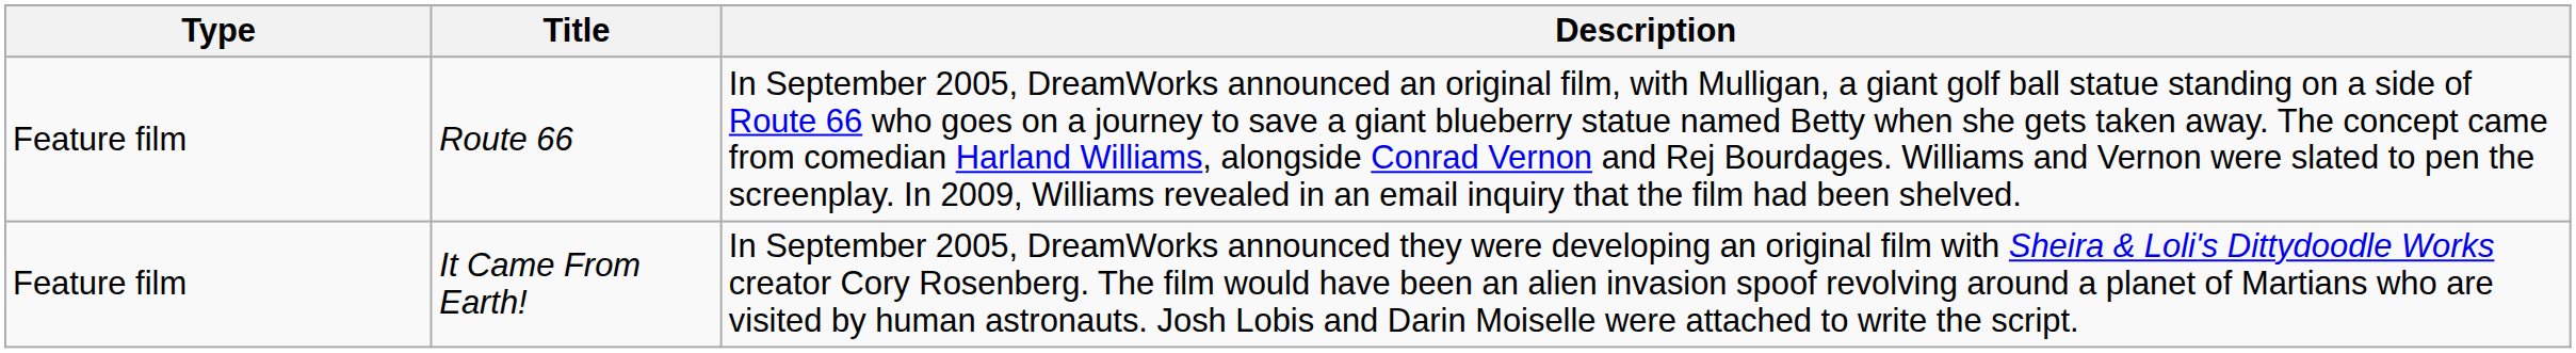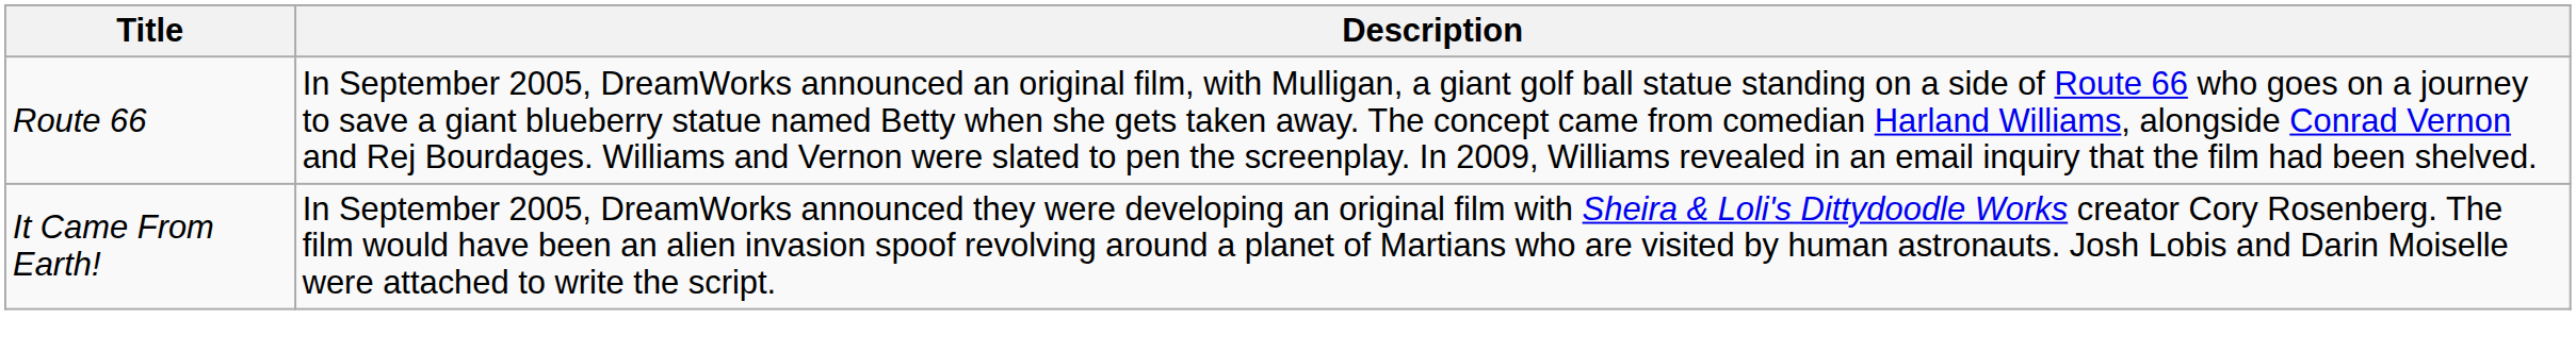- column: Type | Feature film | Feature film
